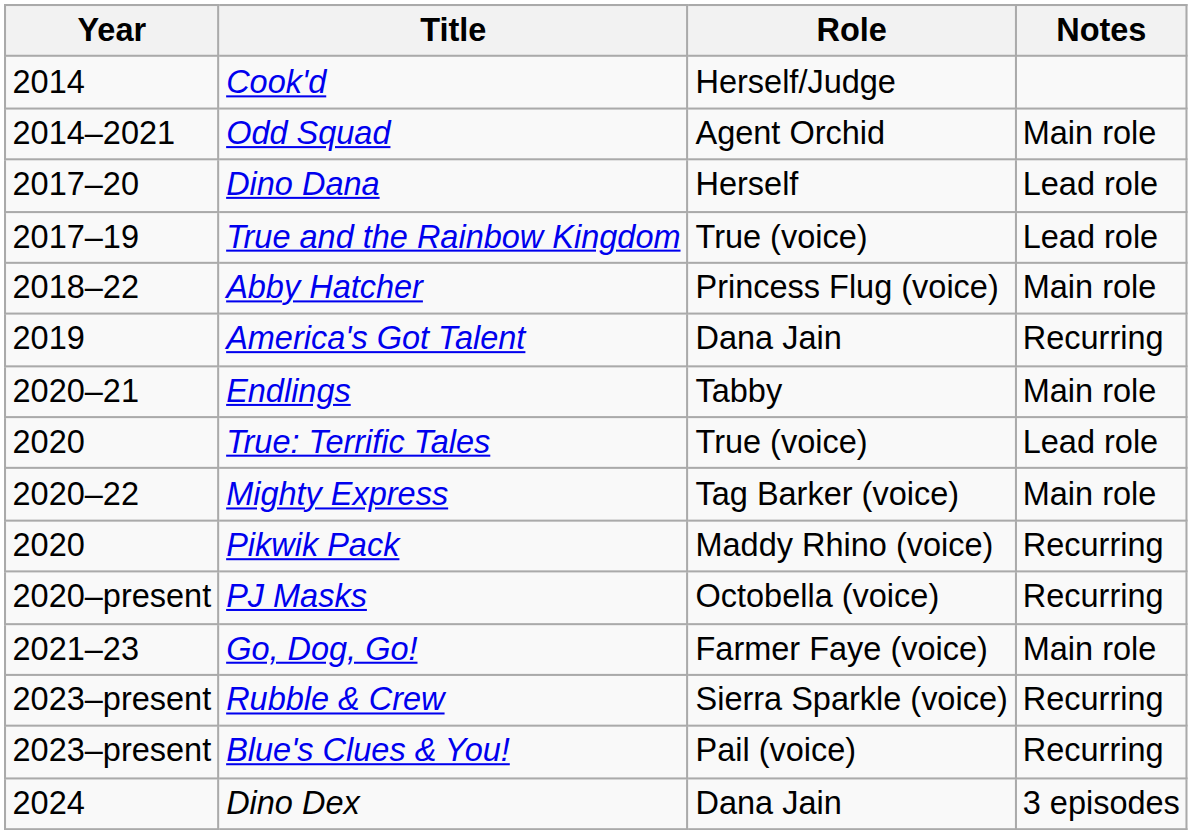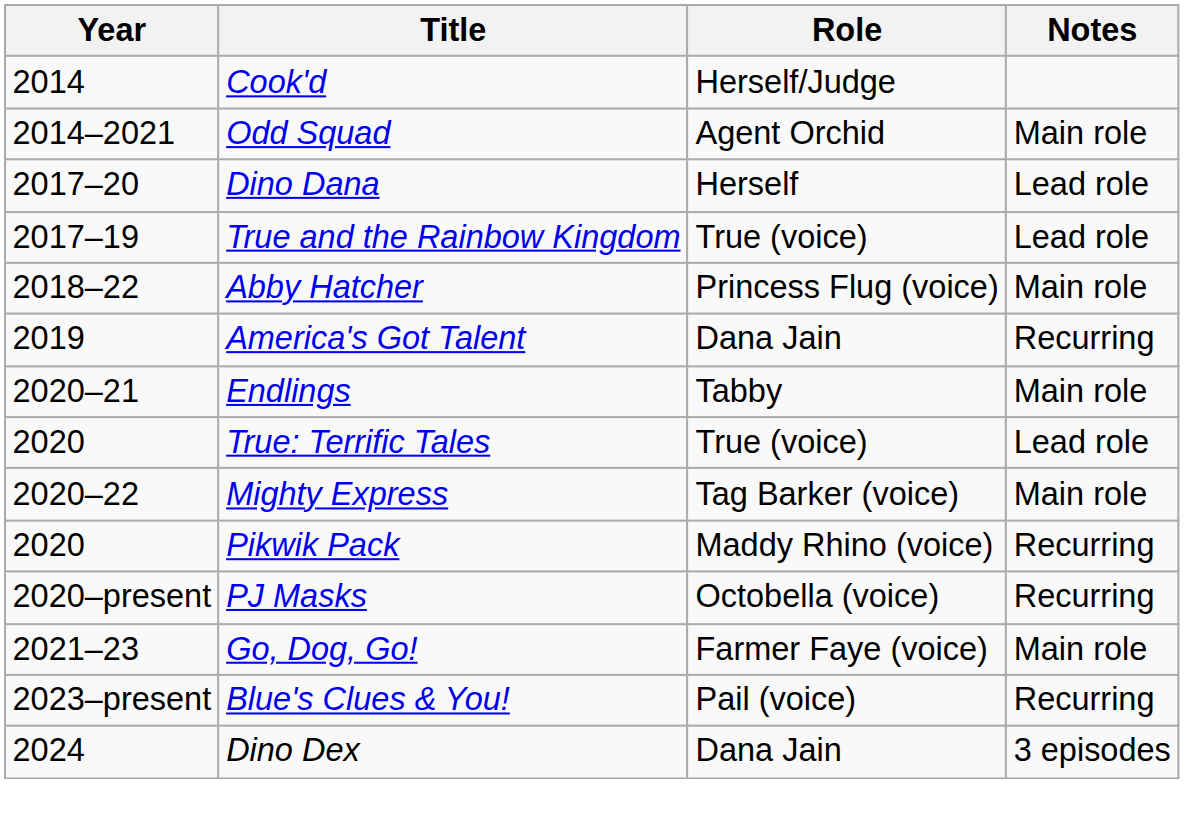- row: 2023–present | Rubble & Crew | Sierra Sparkle (voice) | Recurring
